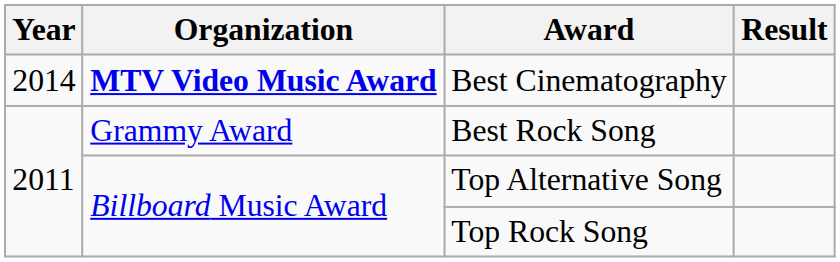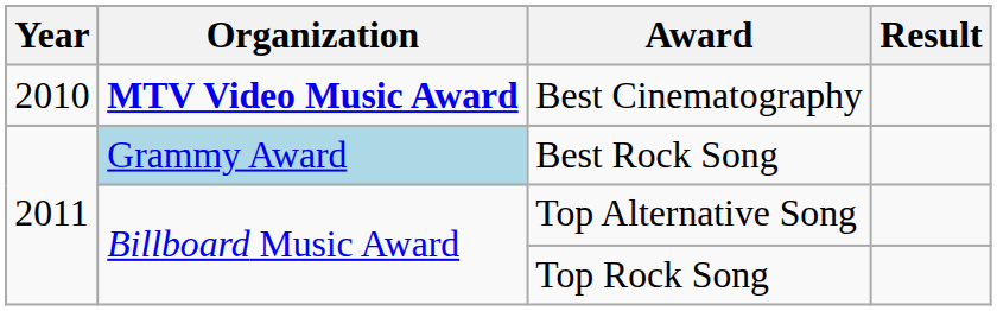Best Cinematography | Year: 2014 -> 2010
Best Rock Song | Organization: no background -> lightblue background
